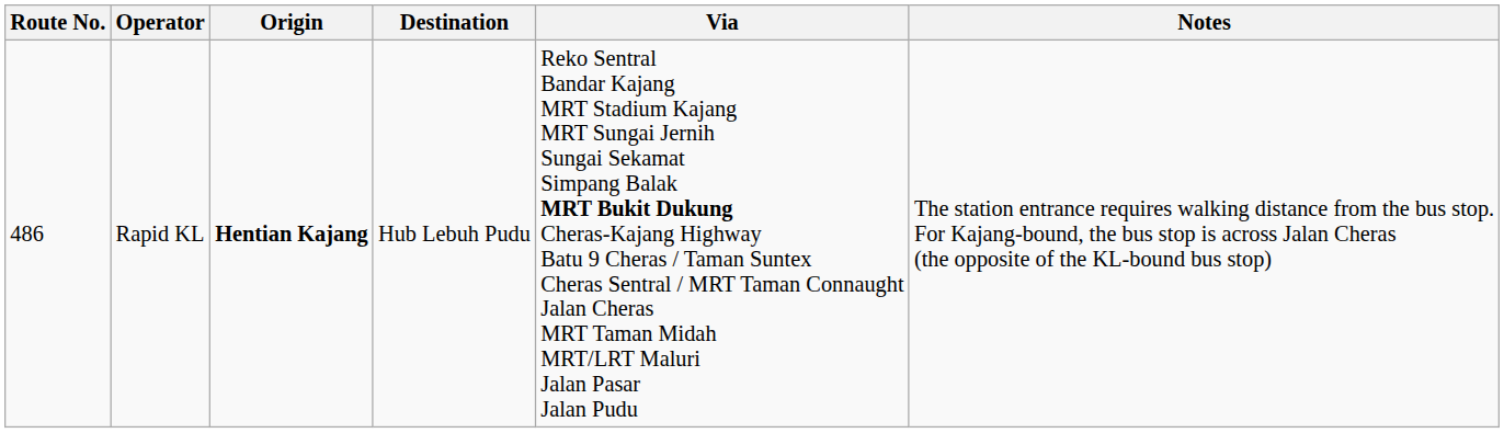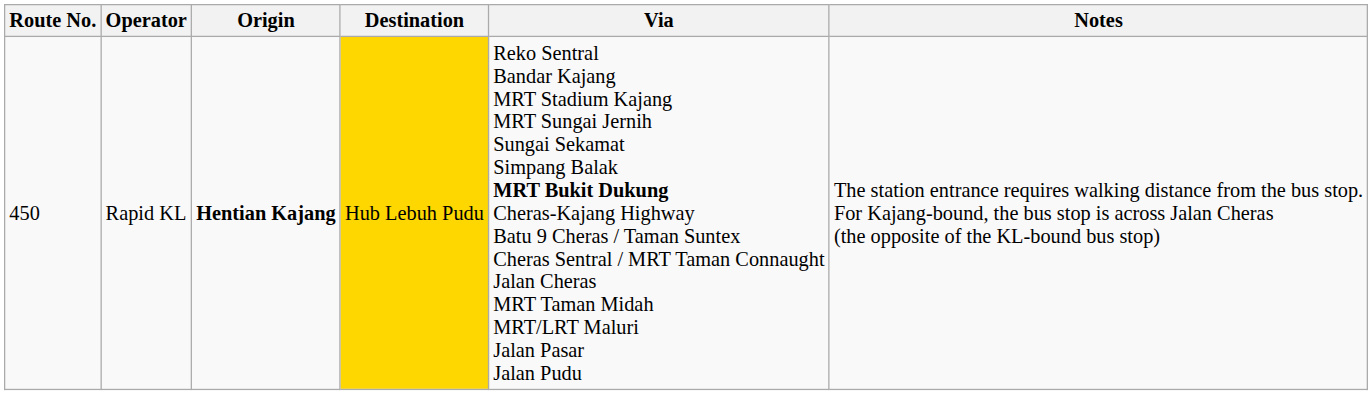Rapid KL | Route No.: 486 -> 450
Rapid KL | Destination: no background -> gold background
